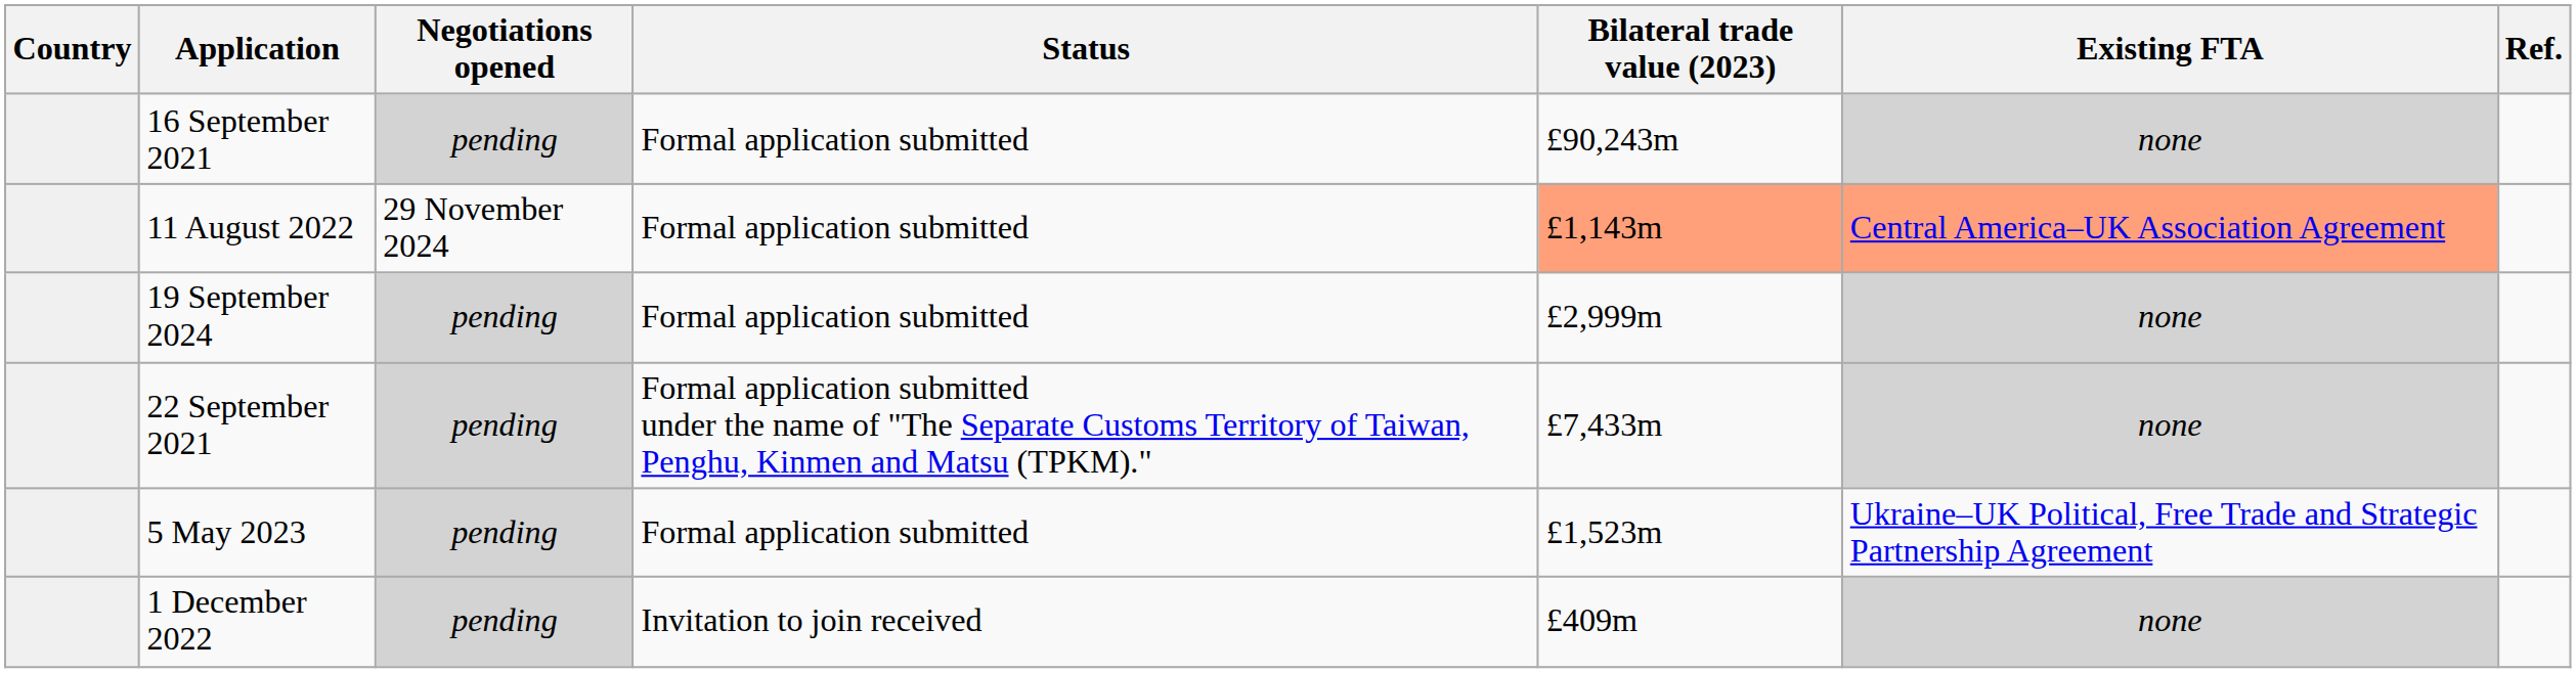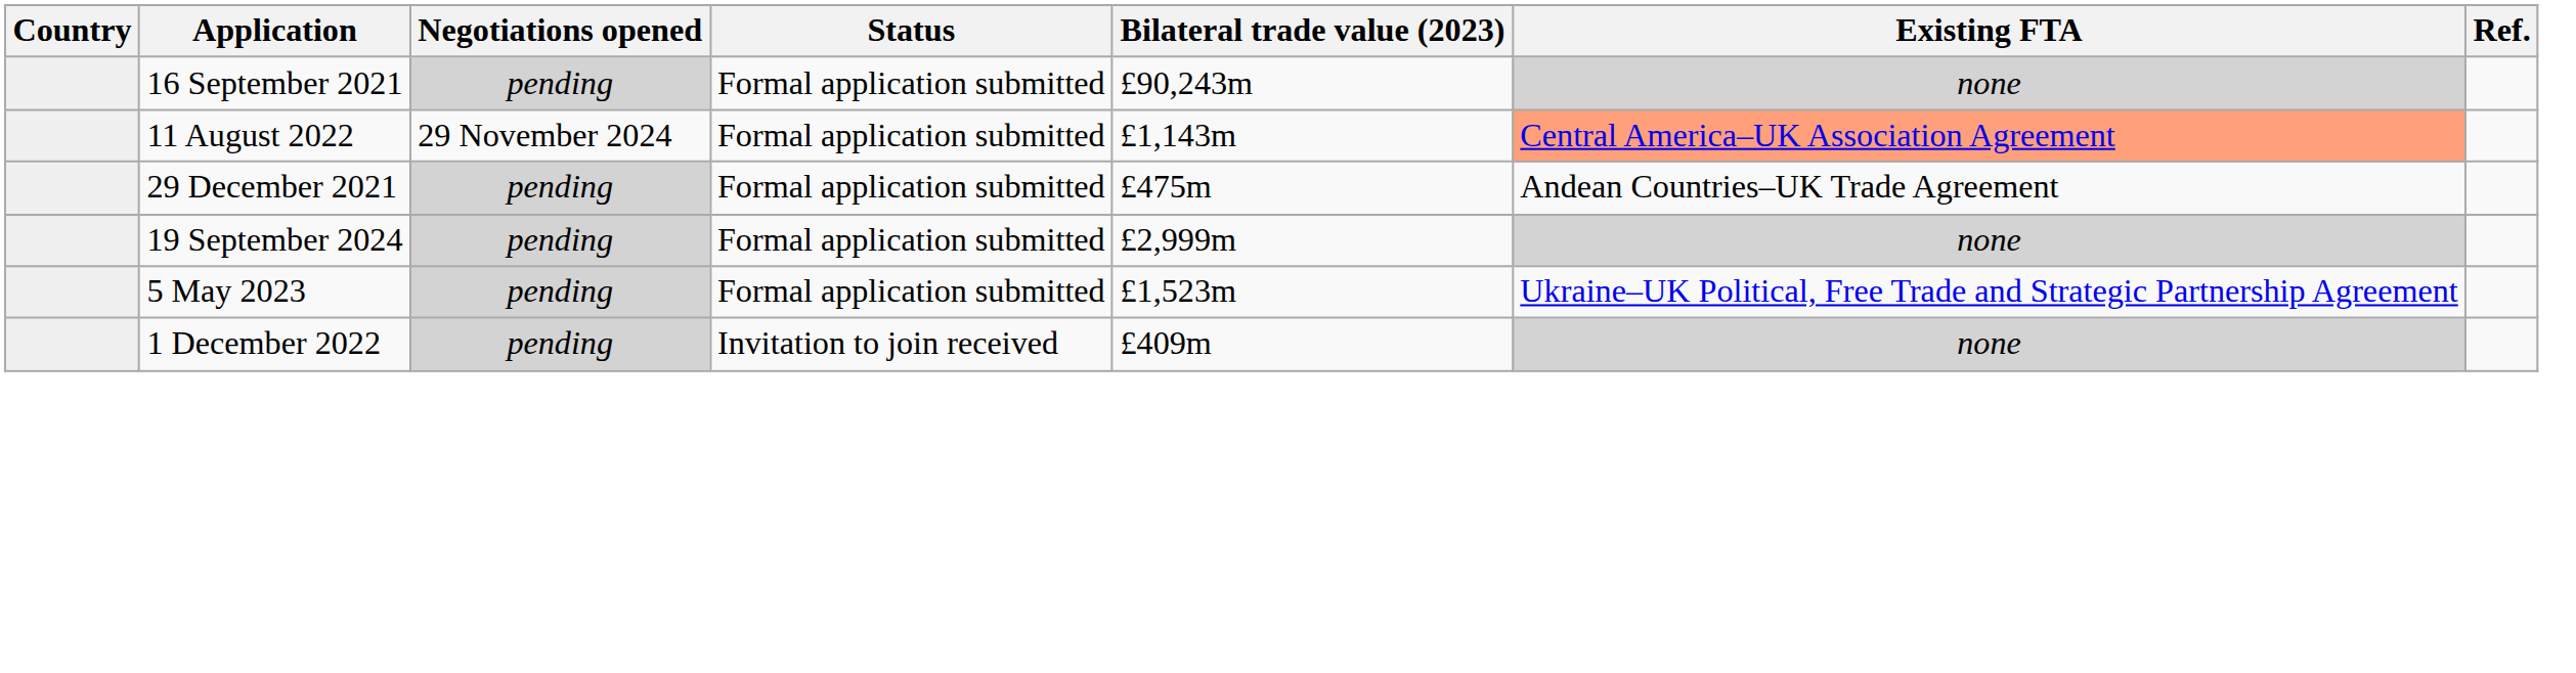11 August 2022 | Bilateral trade value (2023): lightsalmon background -> no background
+ row: 29 December 2021 | pending | Formal application submitted | £475m | Andean Countries–UK Trade Agreement
- row: 22 September 2021 | pending | Formal application submitted under the name of "The Separate Customs Territory of Taiwan, Penghu, Kinmen and Matsu (TPKM)." | £7,433m | none
